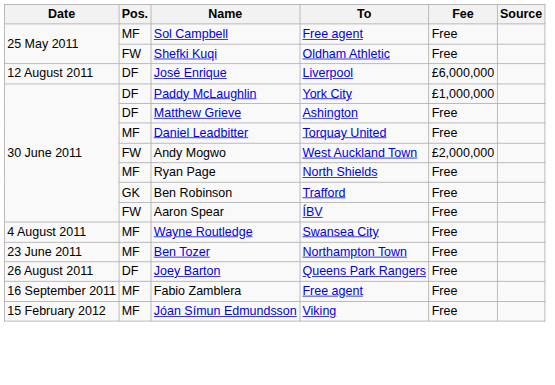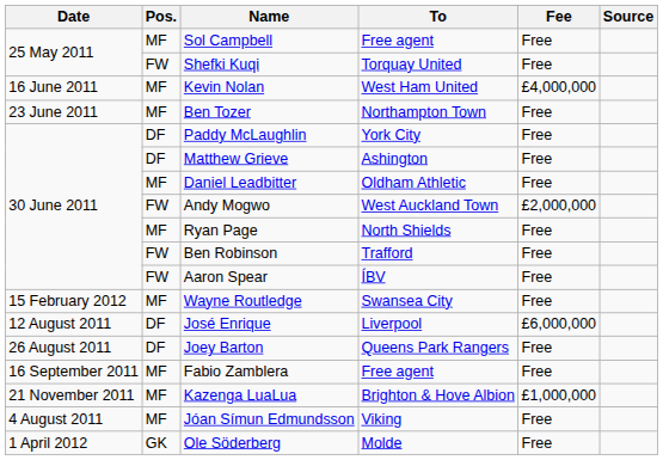Shefki Kuqi | To: Oldham Athletic -> Torquay United
+ row: 16 June 2011 | MF | Kevin Nolan | West Ham United | £4,000,000
rows swapped: Ben Tozer <-> José Enrique
Paddy McLaughlin | Fee: £1,000,000 -> Free
Daniel Leadbitter | To: Torquay United -> Oldham Athletic
Ben Robinson | Pos.: GK -> FW
Wayne Routledge | Date: 4 August 2011 -> 15 February 2012
+ row: 21 November 2011 | MF | Kazenga LuaLua | Brighton & Hove Albion | £1,000,000
Jóan Símun Edmundsson | Date: 15 February 2012 -> 4 August 2011
+ row: 1 April 2012 | GK | Ole Söderberg | Molde | Free
